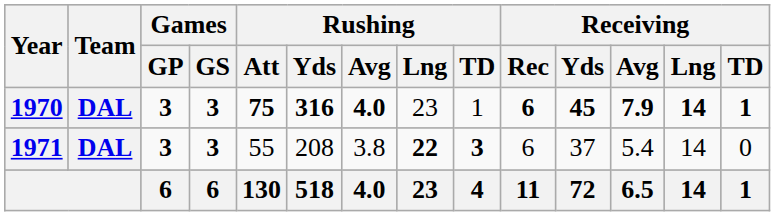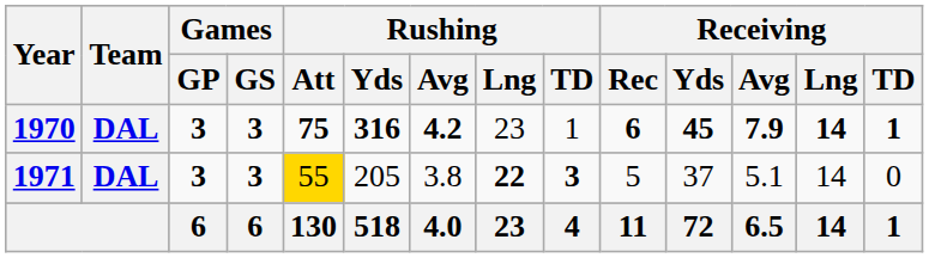1970 | Rushing / Avg: 4.0 -> 4.2
1971 | Rushing / Att: no background -> gold background
1971 | Rushing / Yds: 208 -> 205
1971 | Receiving / Rec: 6 -> 5
1971 | Receiving / Avg: 5.4 -> 5.1
